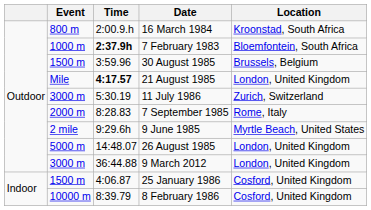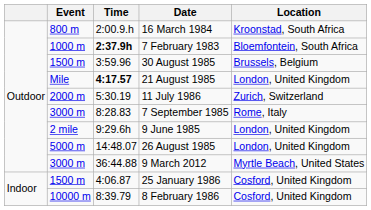11 July 1986 | Event: 3000 m -> 2000 m
7 September 1985 | Event: 2000 m -> 3000 m
9 June 1985 | Location: Myrtle Beach, United States -> London, United Kingdom
9 March 2012 | Location: London, United Kingdom -> Myrtle Beach, United States
